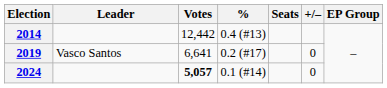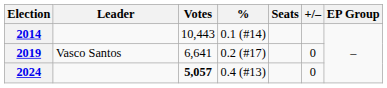2014 | Votes: 12,442 -> 10,443
2014 | %: 0.4 (#13) -> 0.1 (#14)
2024 | %: 0.1 (#14) -> 0.4 (#13)
